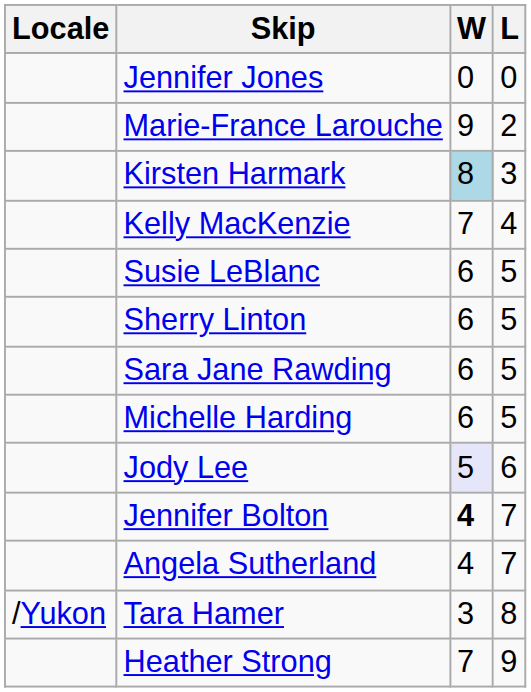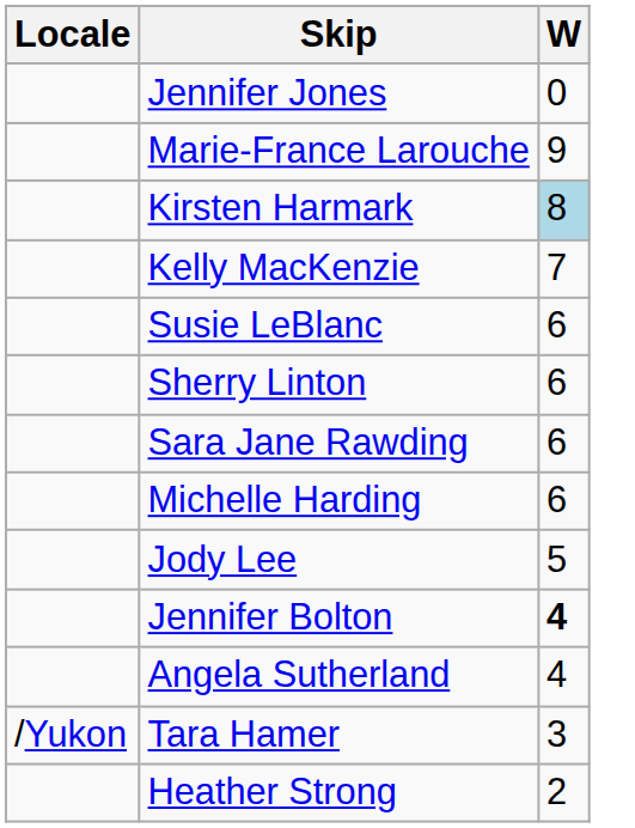- column: L | 0 | 2 | 3 | 4 | 5 | 5 | 5 | 5 | 6 | 7 | 7 | 8 | 9
Jody Lee | W: lavender background -> no background
Heather Strong | W: 7 -> 2
